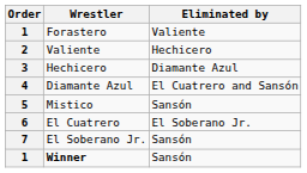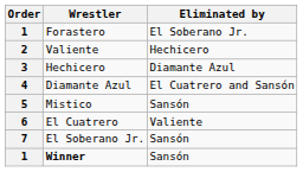Forastero | Eliminated by: Valiente -> El Soberano Jr.
El Cuatrero | Eliminated by: El Soberano Jr. -> Valiente
